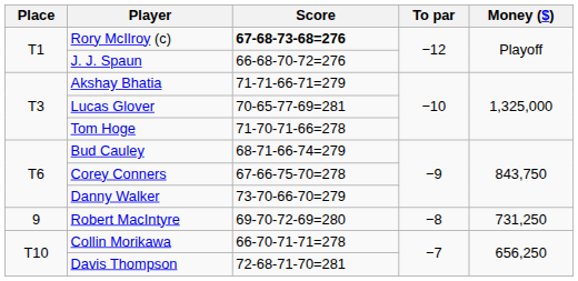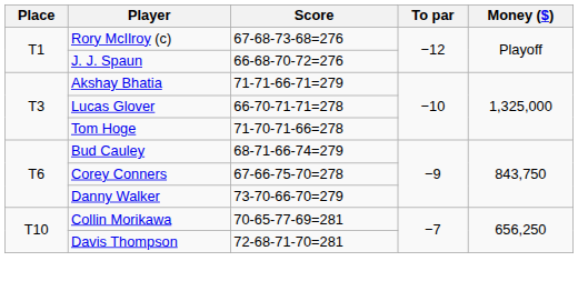Rory McIlroy (c) | Score: bold -> normal
Lucas Glover | Score: 70-65-77-69=281 -> 66-70-71-71=278
- row: 9 | Robert MacIntyre | 69-70-72-69=280 | −8 | 731,250
Collin Morikawa | Score: 66-70-71-71=278 -> 70-65-77-69=281
